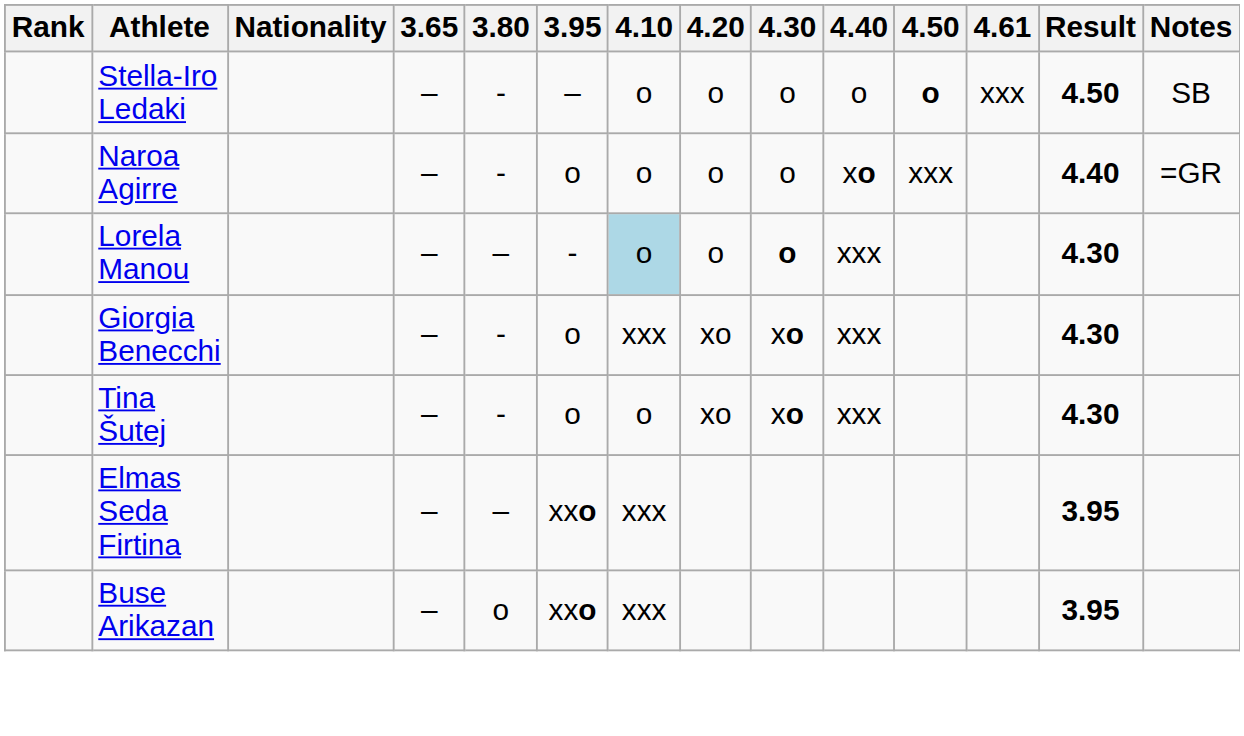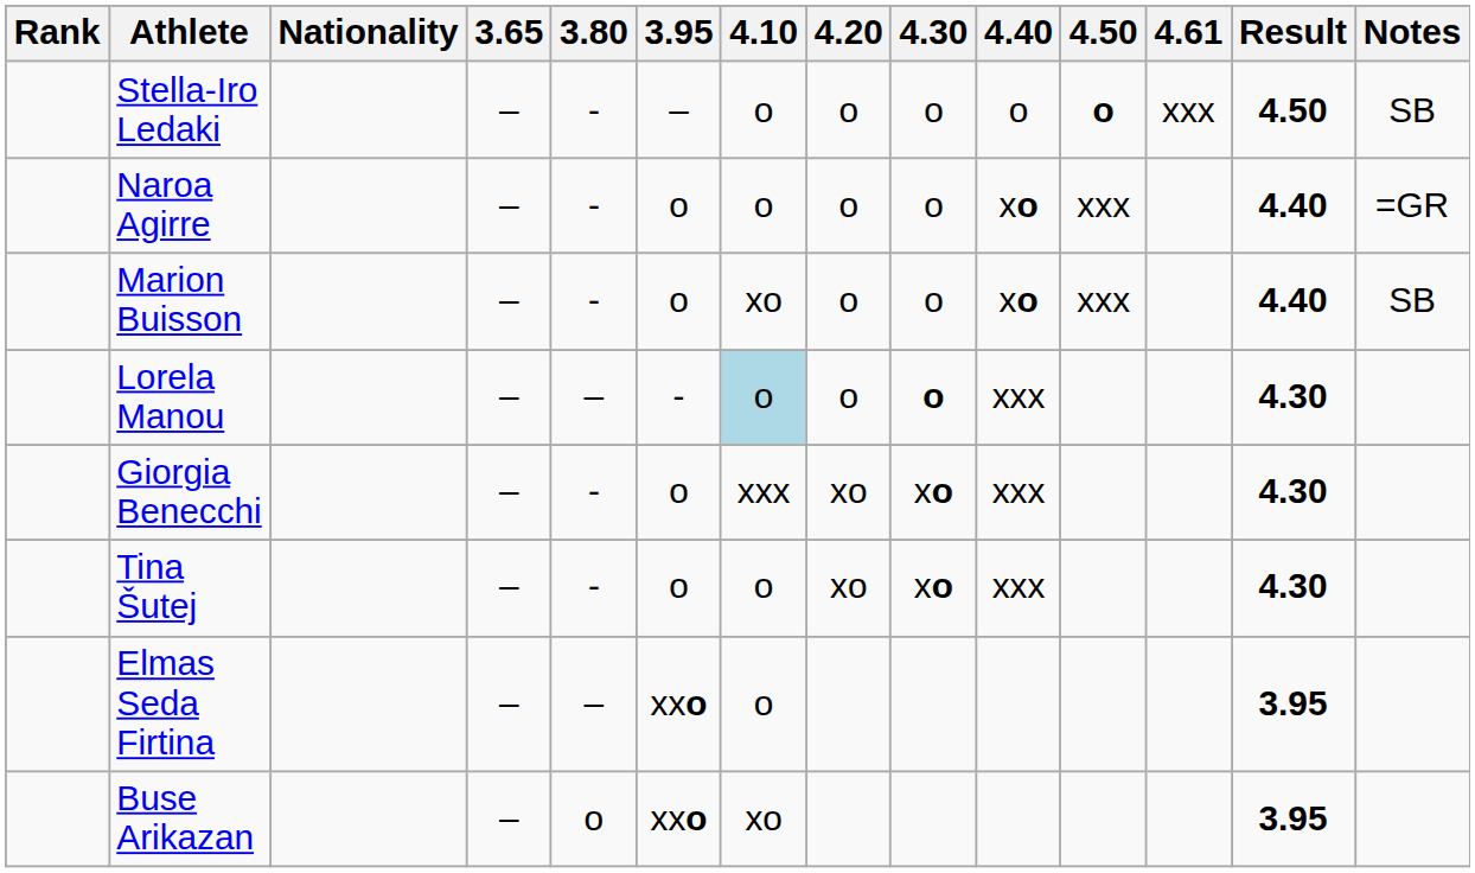+ row: Marion Buisson | – | - | o | xo | o | o | xo | xxx | 4.40 | SB
Elmas Seda Firtina | 4.10: xxx -> o
Buse Arikazan | 4.10: xxx -> xo
